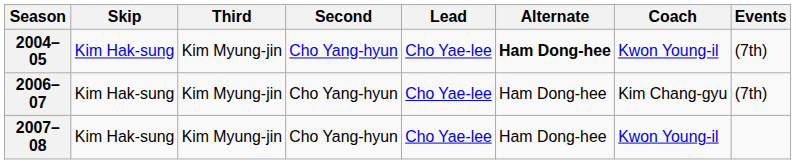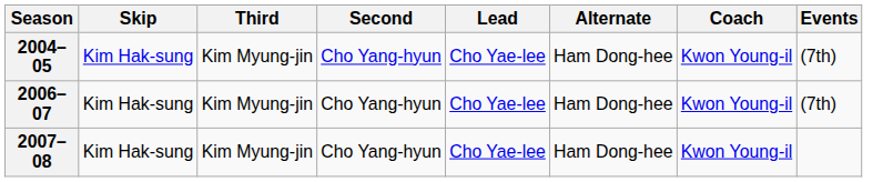2004–05 | Alternate: bold -> normal
2006–07 | Coach: Kim Chang-gyu -> Kwon Young-il
